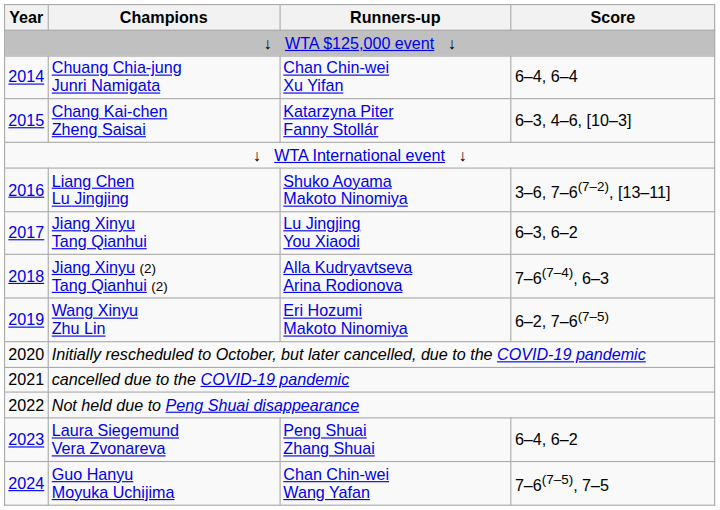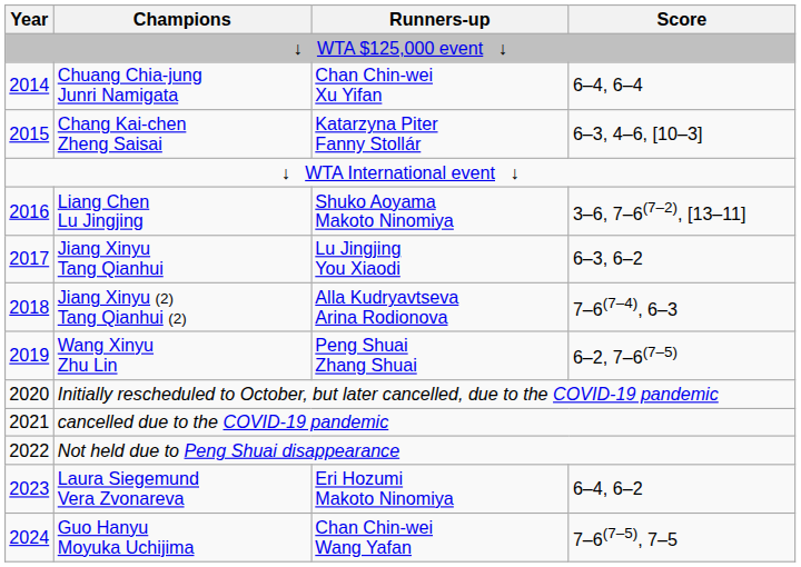Wang Xinyu Zhu Lin | Runners-up: Eri Hozumi Makoto Ninomiya -> Peng Shuai Zhang Shuai
Laura Siegemund Vera Zvonareva | Runners-up: Peng Shuai Zhang Shuai -> Eri Hozumi Makoto Ninomiya
